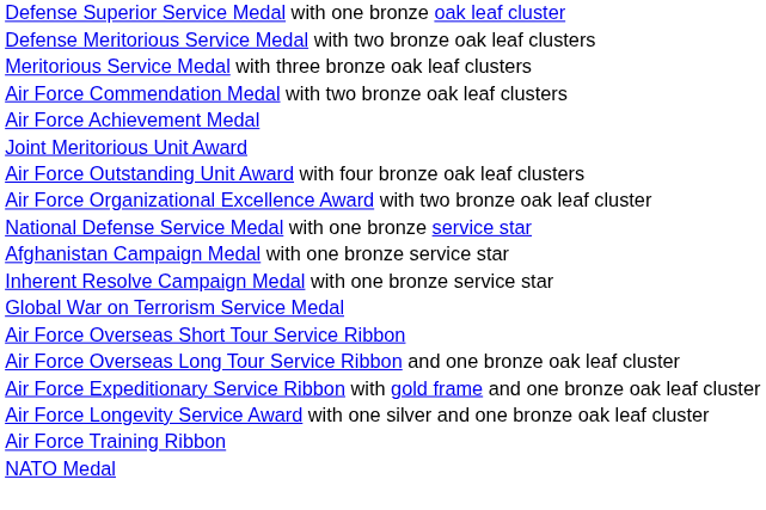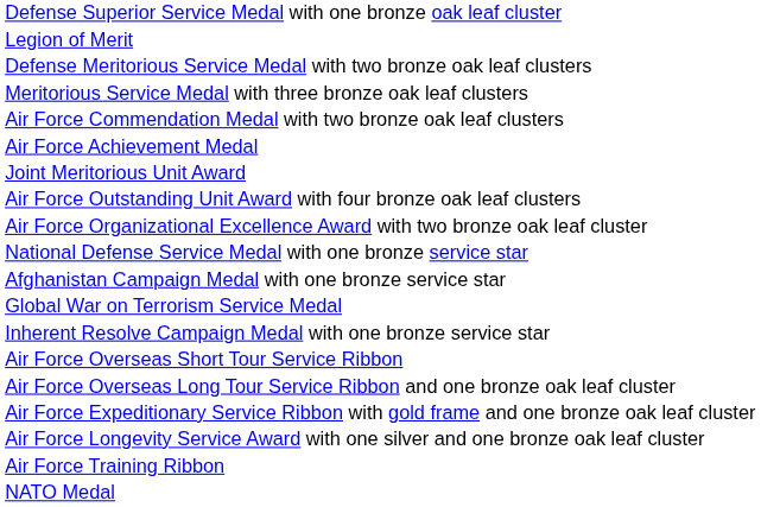+ row: Legion of Merit
rows swapped: Inherent Resolve Campaign Medal with one bronze service star <-> Global War on Terrorism Service Medal
